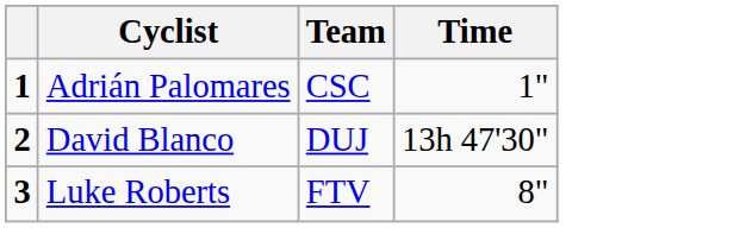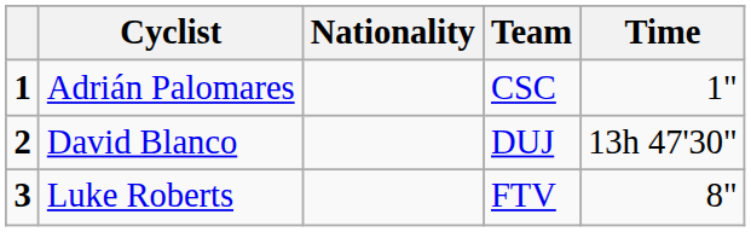+ column: Nationality
